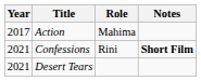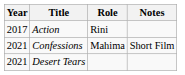Action | Role: Mahima -> Rini
Confessions | Role: Rini -> Mahima
Confessions | Notes: bold -> normal
